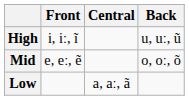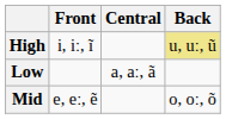High | Back: no background -> khaki background
rows swapped: Mid <-> Low
